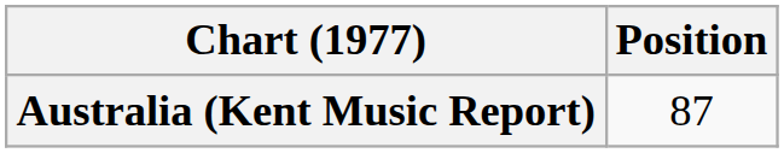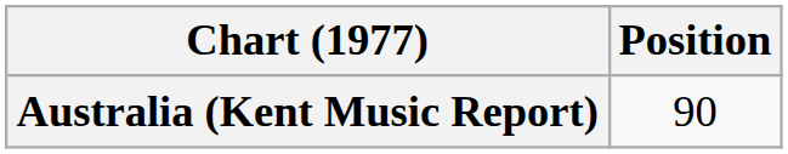Australia (Kent Music Report) | Position: 87 -> 90
